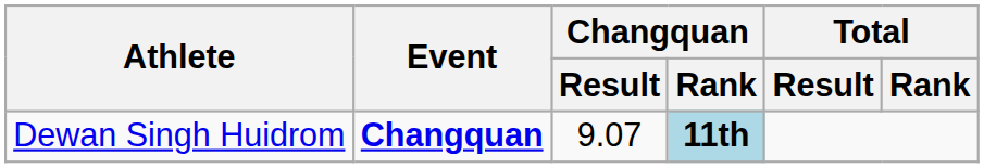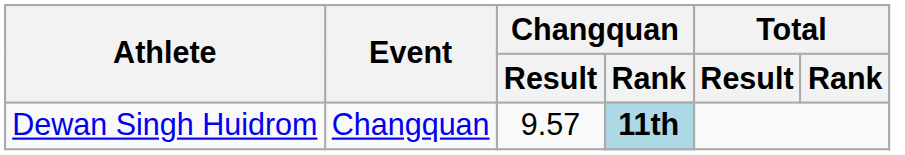Dewan Singh Huidrom | Event: bold -> normal
Dewan Singh Huidrom | Changquan / Result: 9.07 -> 9.57
